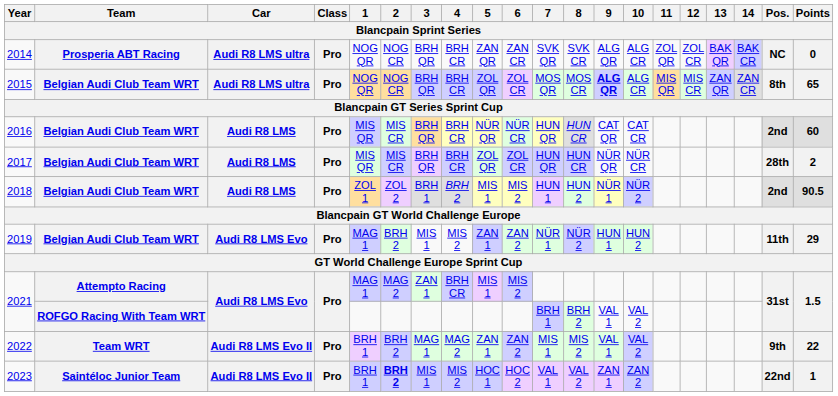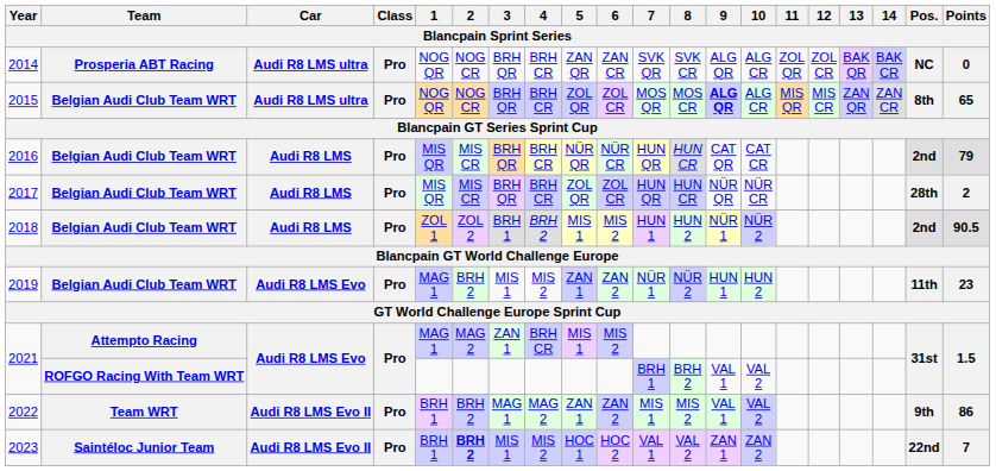2016 | Points: 60 -> 79
2019 | Points: 29 -> 23
2022 | Points: 22 -> 86
2023 | Points: 1 -> 7
